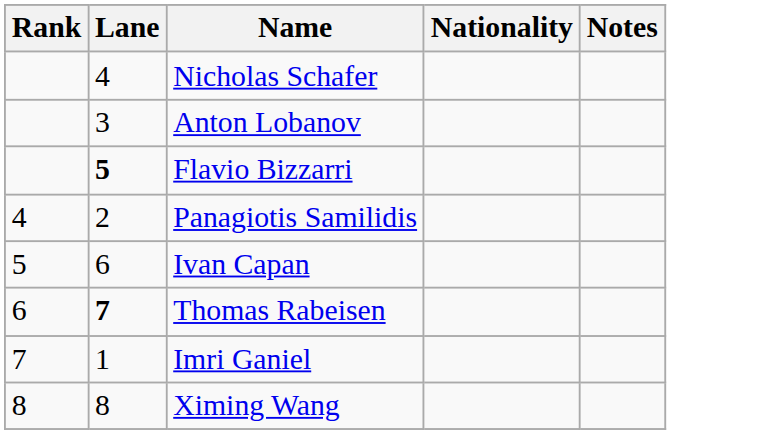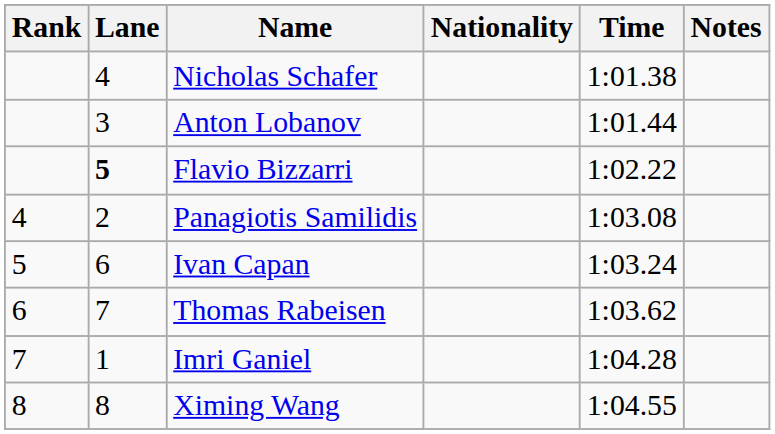+ column: Time | 1:01.38 | 1:01.44 | 1:02.22 | 1:03.08 | 1:03.24 | 1:03.62 | 1:04.28 | 1:04.55
Thomas Rabeisen | Lane: bold -> normal
